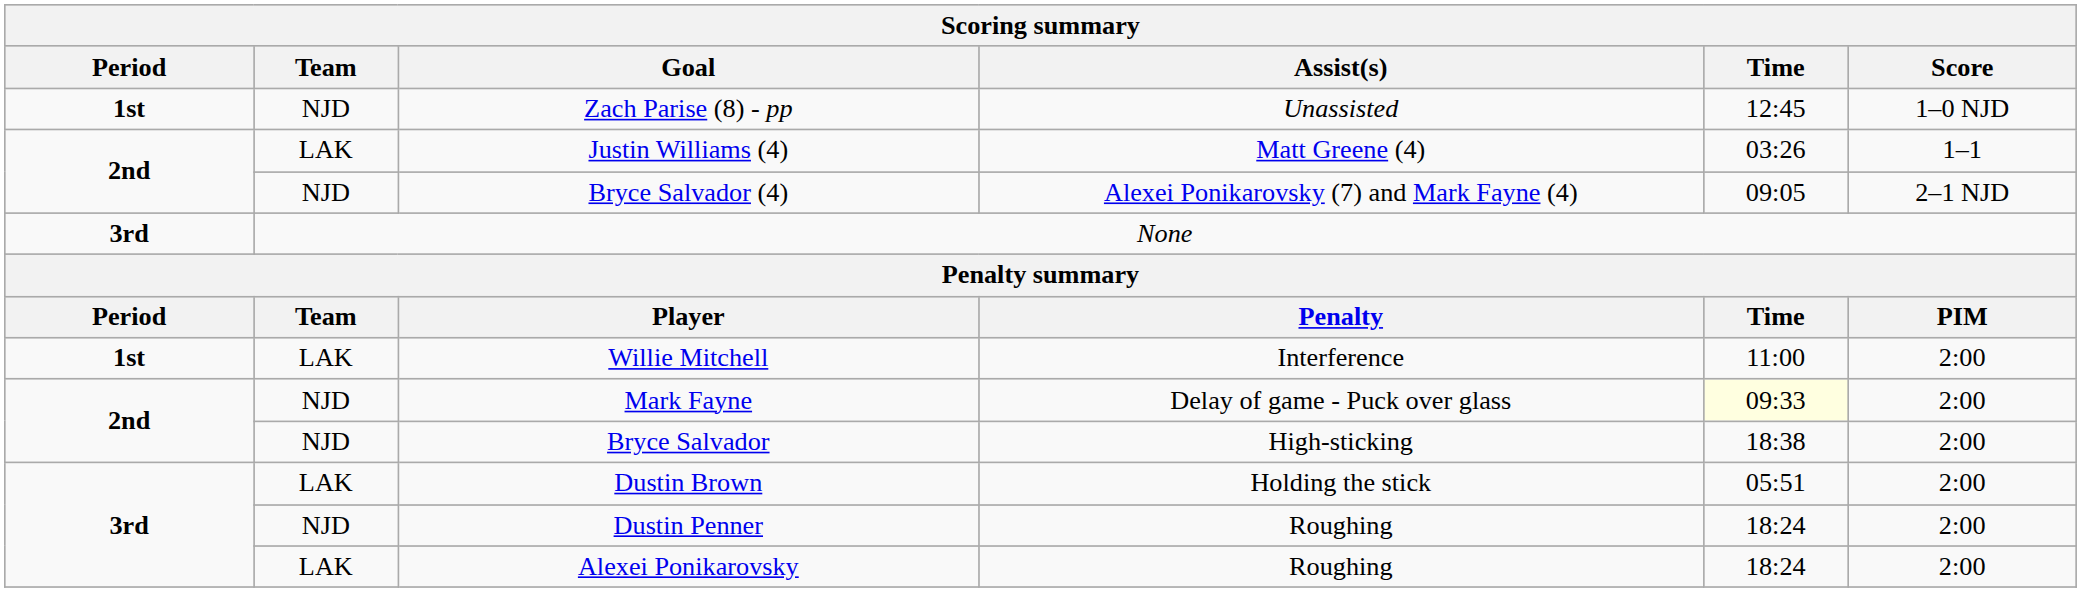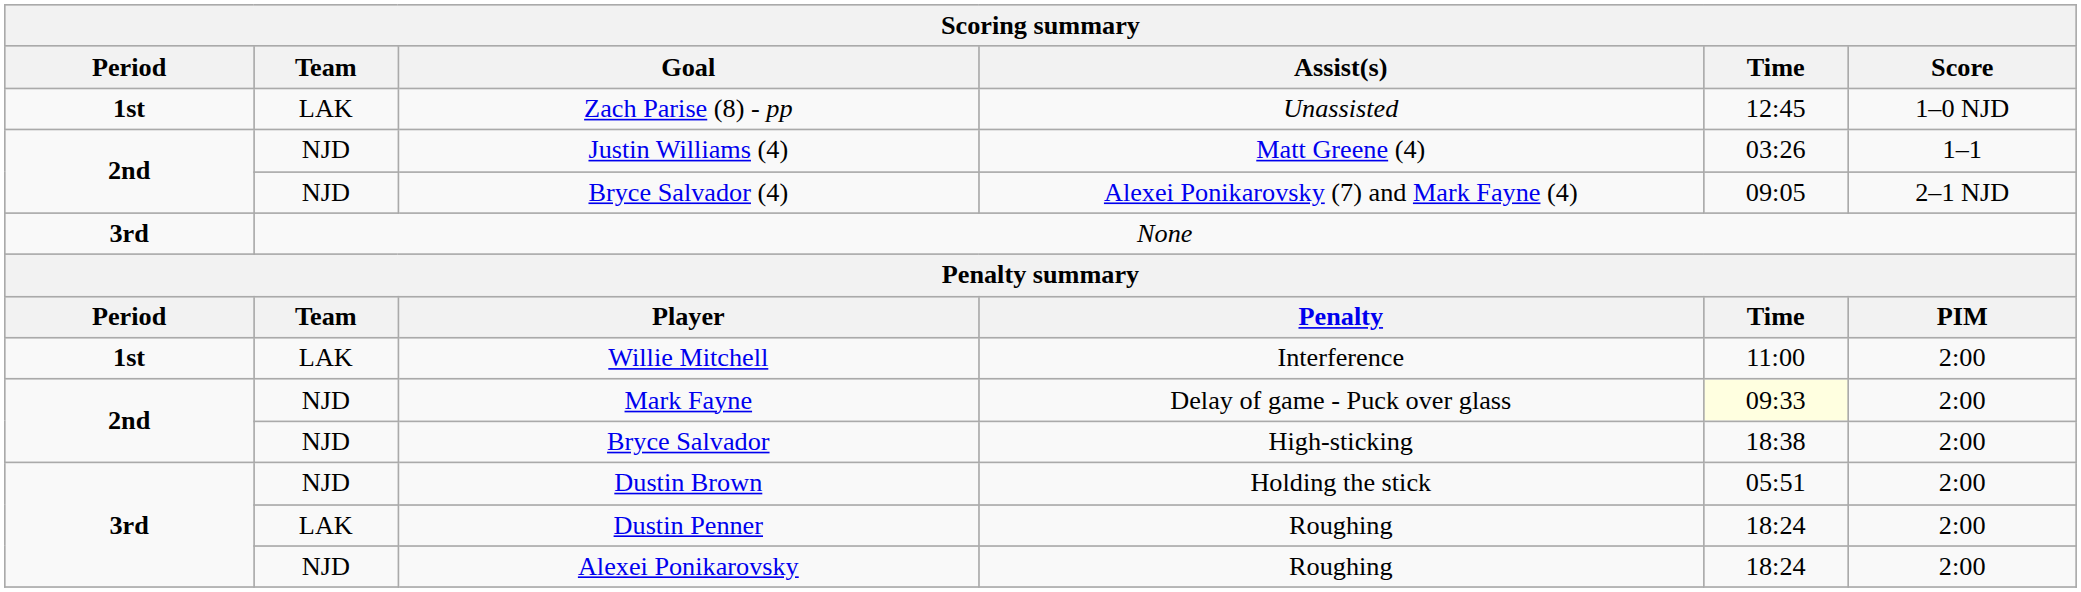Zach Parise (8) - pp | Team: NJD -> LAK
Justin Williams (4) | Team: LAK -> NJD
Dustin Brown | Team: LAK -> NJD
Dustin Penner | Team: NJD -> LAK
Alexei Ponikarovsky | Team: LAK -> NJD
